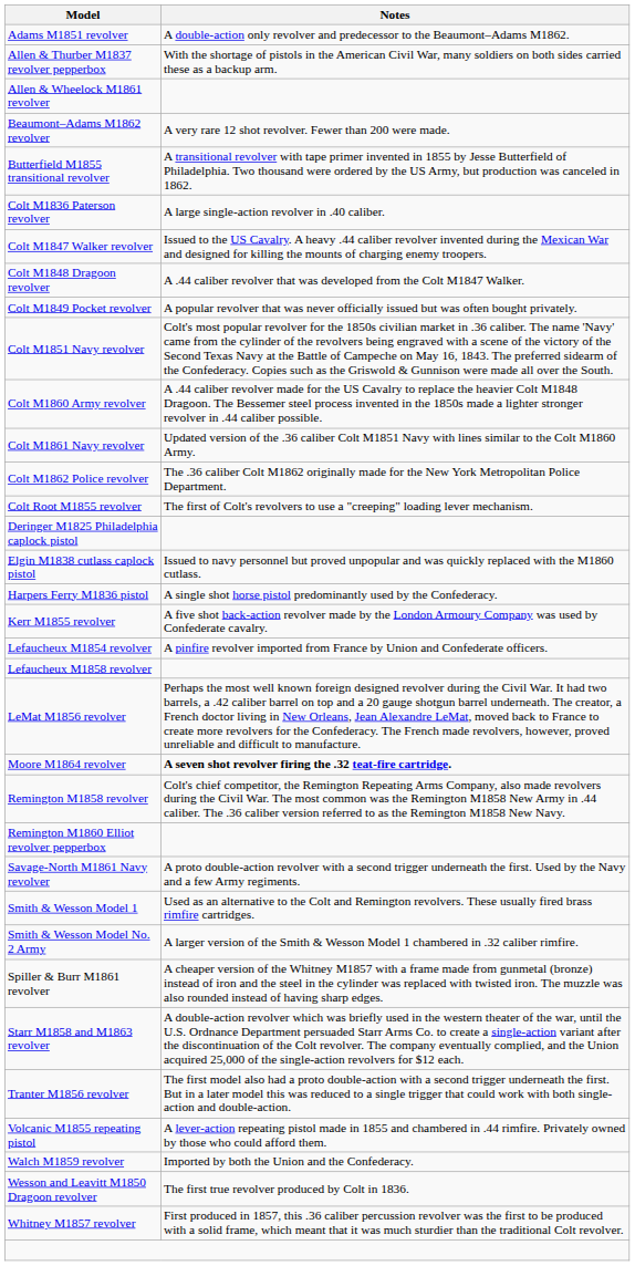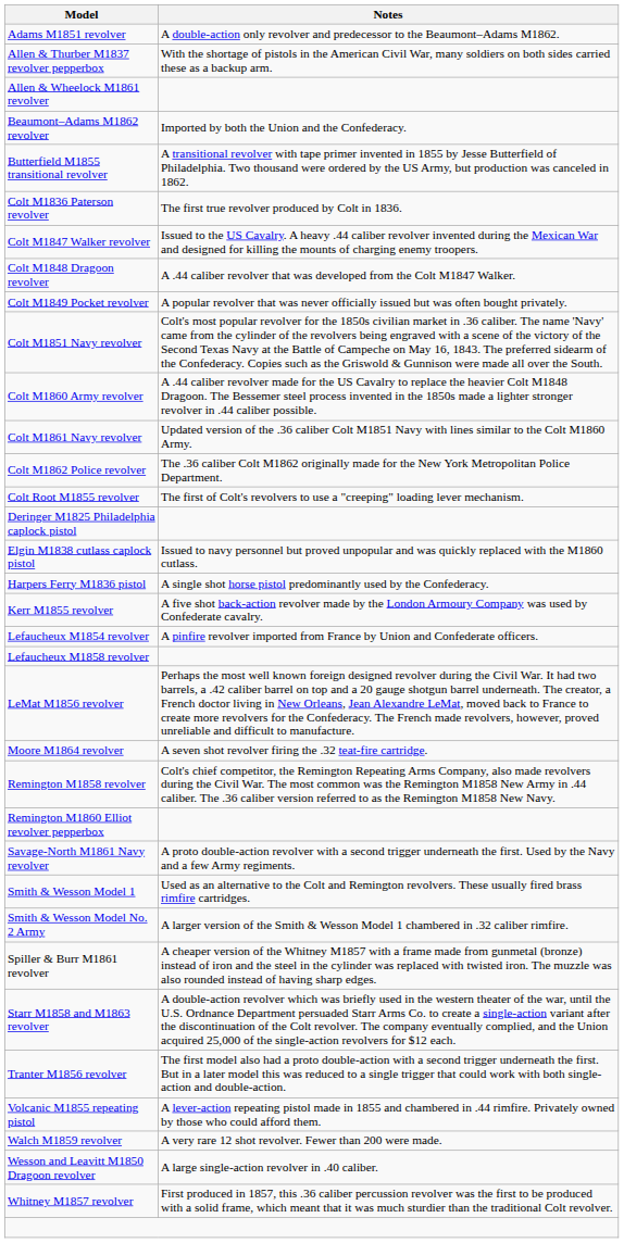Beaumont–Adams M1862 revolver | Notes: A very rare 12 shot revolver. Fewer than 200 were made. -> Imported by both the Union and the Confederacy.
Colt M1836 Paterson revolver | Notes: A large single-action revolver in .40 caliber. -> The first true revolver produced by Colt in 1836.
Moore M1864 revolver | Notes: bold -> normal
Walch M1859 revolver | Notes: Imported by both the Union and the Confederacy. -> A very rare 12 shot revolver. Fewer than 200 were made.
Wesson and Leavitt M1850 Dragoon revolver | Notes: The first true revolver produced by Colt in 1836. -> A large single-action revolver in .40 caliber.
